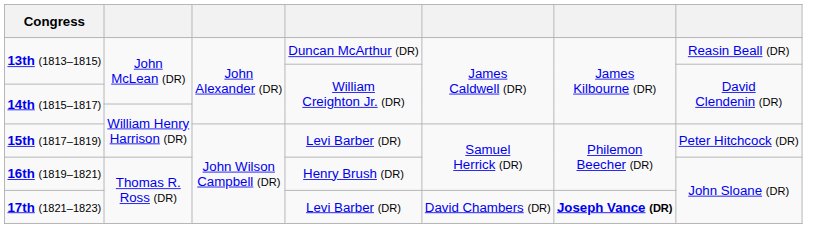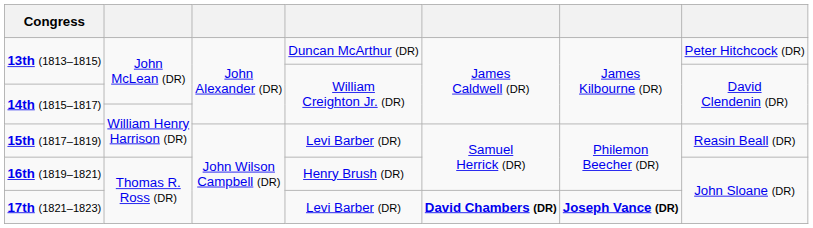13th (1813–1815) / Duncan McArthur (DR) | column 7: Reasin Beall (DR) -> Peter Hitchcock (DR)
15th (1817–1819) | column 7: Peter Hitchcock (DR) -> Reasin Beall (DR)
17th (1821–1823) | column 5: normal -> bold
